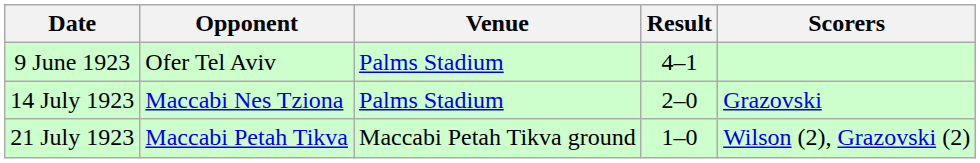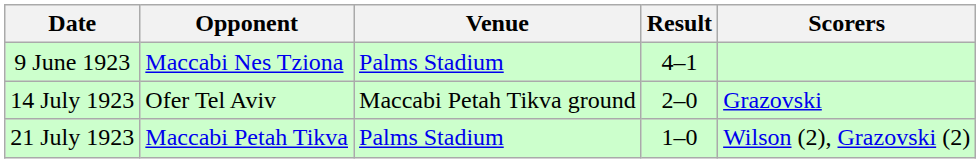9 June 1923 | Opponent: Ofer Tel Aviv -> Maccabi Nes Tziona
14 July 1923 | Opponent: Maccabi Nes Tziona -> Ofer Tel Aviv
14 July 1923 | Venue: Palms Stadium -> Maccabi Petah Tikva ground
21 July 1923 | Venue: Maccabi Petah Tikva ground -> Palms Stadium
